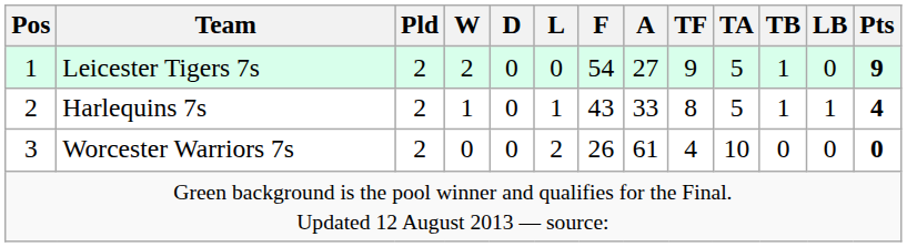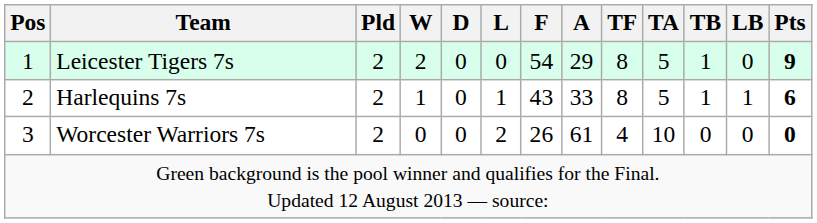Leicester Tigers 7s | A: 27 -> 29
Leicester Tigers 7s | TF: 9 -> 8
Harlequins 7s | Pts: 4 -> 6
